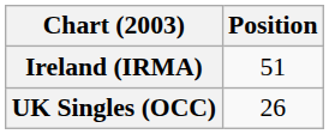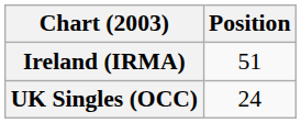UK Singles (OCC) | Position: 26 -> 24
